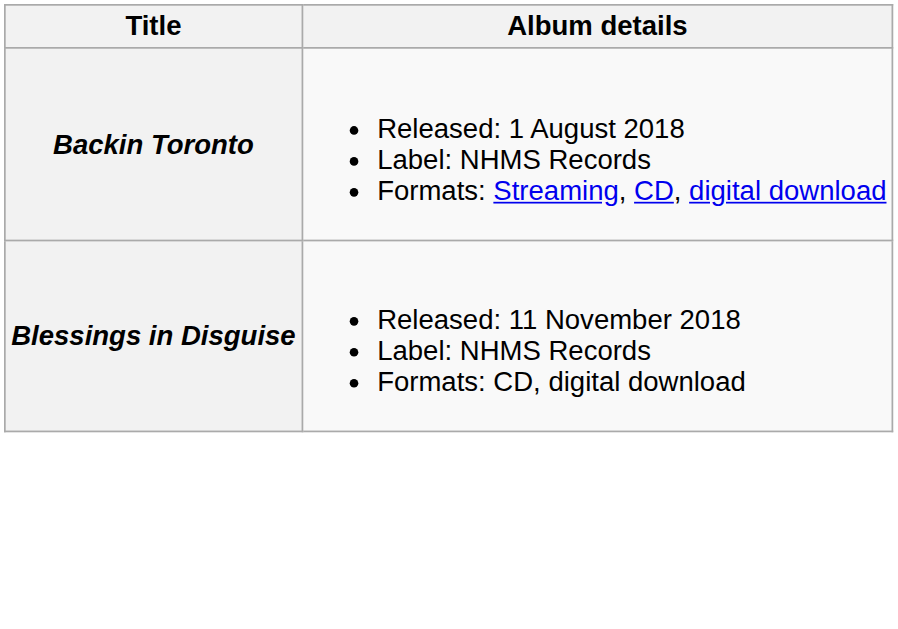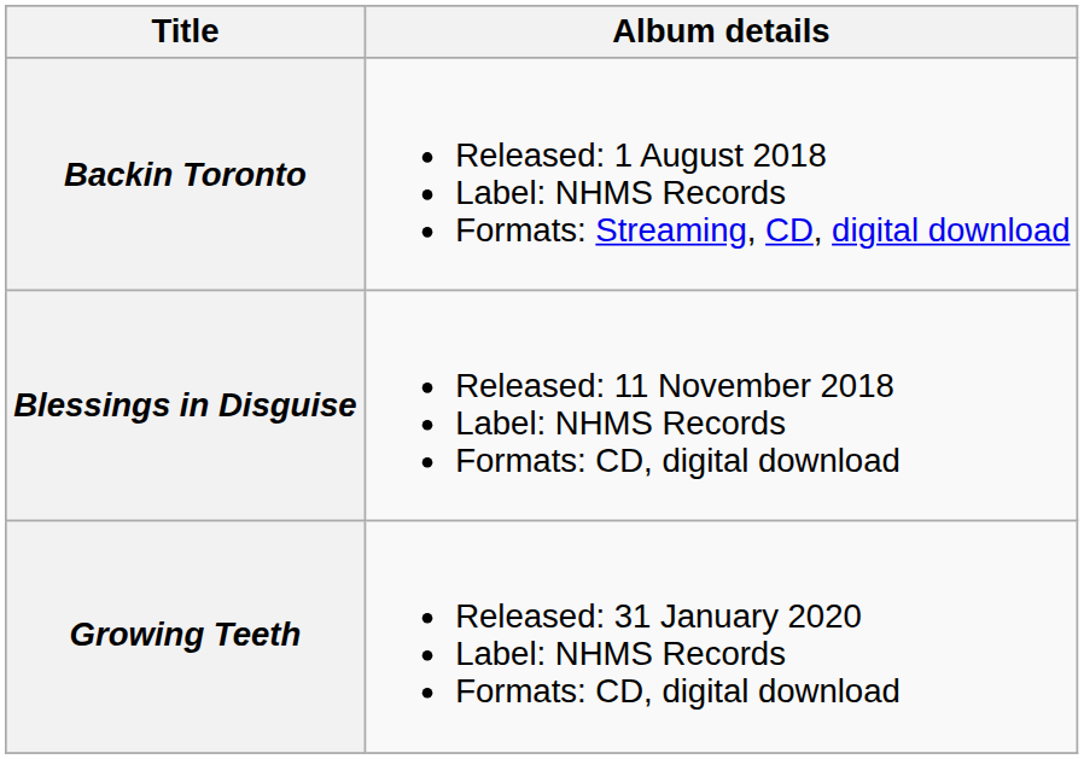+ row: Growing Teeth | Released: 31 January 2020 Label: NHMS Records Formats: CD, digital download
